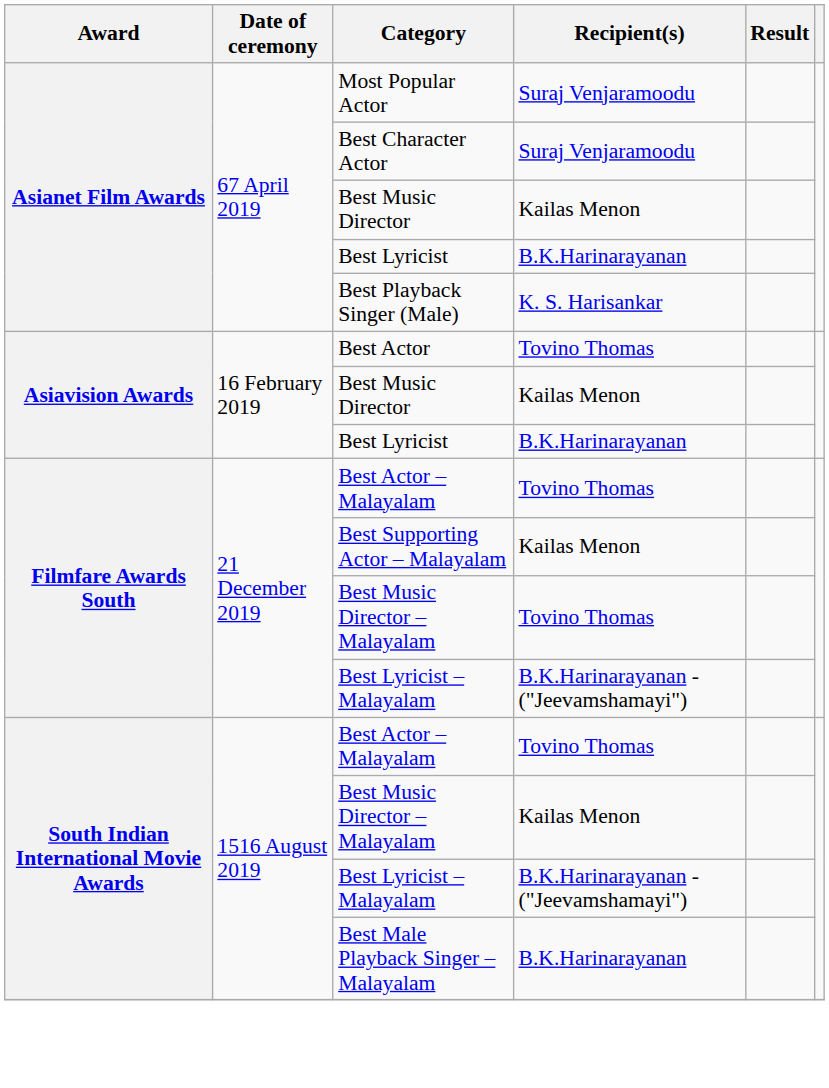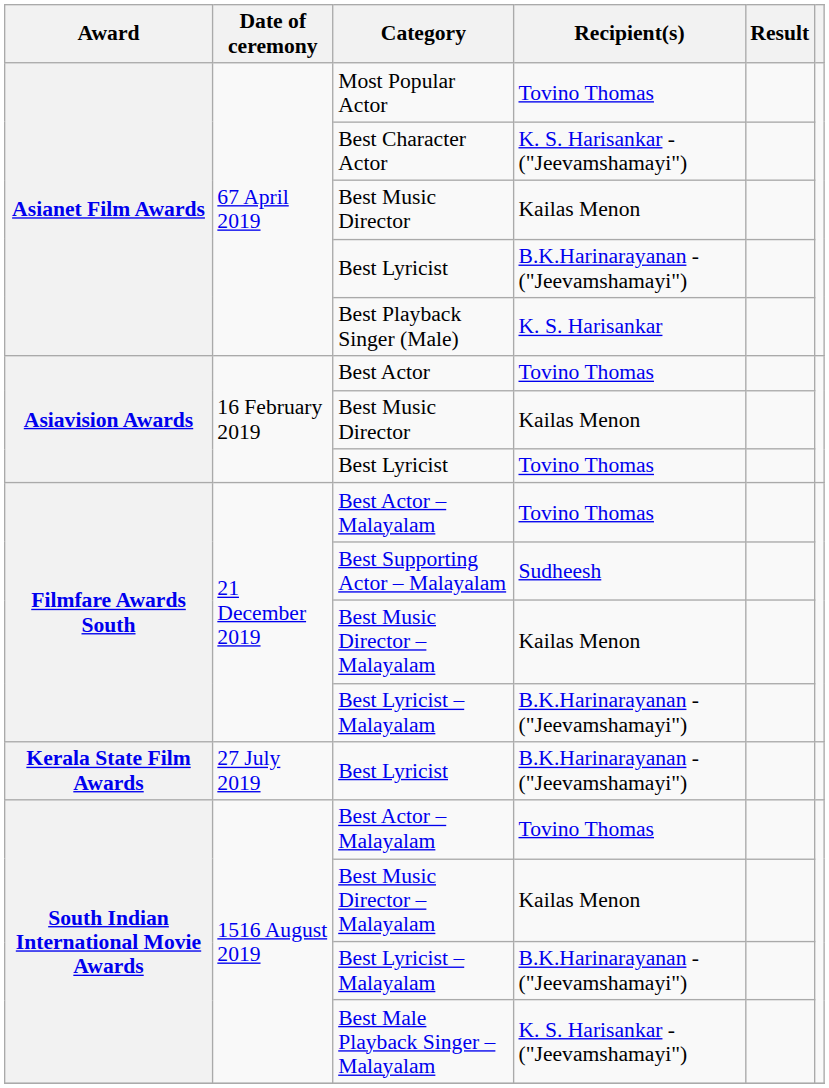Most Popular Actor | Recipient(s): Suraj Venjaramoodu -> Tovino Thomas
Best Character Actor | Recipient(s): Suraj Venjaramoodu -> K. S. Harisankar - ("Jeevamshamayi")
Asianet Film Awards / Best Lyricist | Recipient(s): B.K.Harinarayanan -> B.K.Harinarayanan - ("Jeevamshamayi")
Asiavision Awards / Best Lyricist | Recipient(s): B.K.Harinarayanan -> Tovino Thomas
Best Supporting Actor – Malayalam | Recipient(s): Kailas Menon -> Sudheesh
Filmfare Awards South / Best Music Director – Malayalam | Recipient(s): Tovino Thomas -> Kailas Menon
+ row: Kerala State Film Awards | 27 July 2019 | Best Lyricist | B.K.Harinarayanan - ("Jeevamshamayi")
Best Male Playback Singer – Malayalam | Recipient(s): B.K.Harinarayanan -> K. S. Harisankar - ("Jeevamshamayi")
